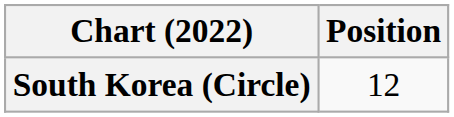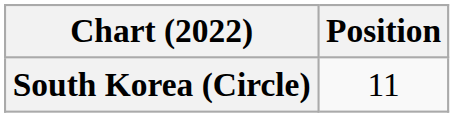South Korea (Circle) | Position: 12 -> 11
